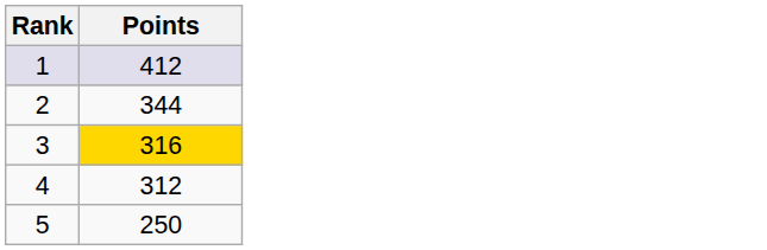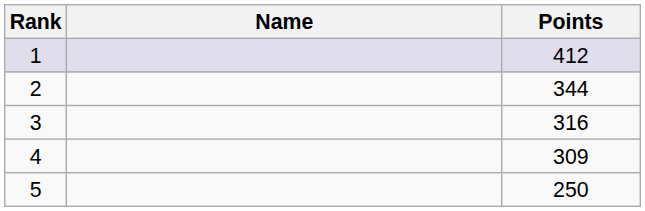+ column: Name
3 | Points: gold background -> no background
4 | Points: 312 -> 309
